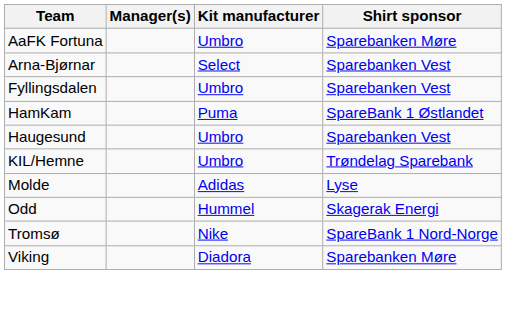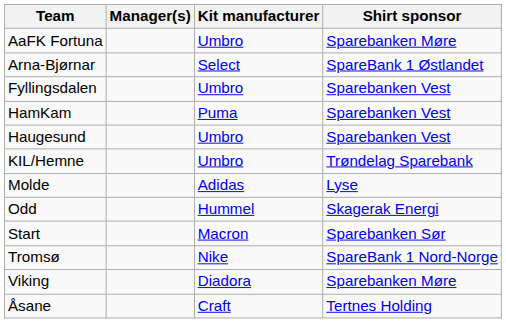Arna-Bjørnar | Shirt sponsor: Sparebanken Vest -> SpareBank 1 Østlandet
HamKam | Shirt sponsor: SpareBank 1 Østlandet -> Sparebanken Vest
+ row: Start | Macron | Sparebanken Sør
+ row: Åsane | Craft | Tertnes Holding
